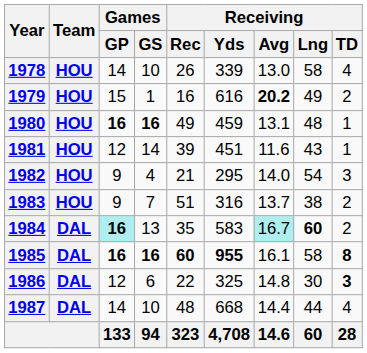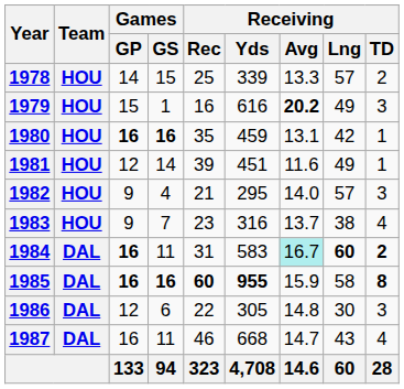1978 | Games / GS: 10 -> 15
1978 | Receiving / Rec: 26 -> 25
1978 | Receiving / Avg: 13.0 -> 13.3
1978 | Receiving / Lng: 58 -> 57
1978 | Receiving / TD: 4 -> 2
1979 | Receiving / TD: 2 -> 3
1980 | Receiving / Rec: 49 -> 35
1980 | Receiving / Lng: 48 -> 42
1981 | Receiving / Lng: 43 -> 49
1982 | Receiving / Lng: 54 -> 57
1983 | Receiving / Rec: 51 -> 23
1983 | Receiving / TD: 2 -> 4
1984 | Games / GP: paleturquoise background -> no background
1984 | Games / GS: 13 -> 11
1984 | Receiving / Rec: 35 -> 31
1984 | Receiving / TD: normal -> bold
1985 | Receiving / Avg: 16.1 -> 15.9
1986 | Receiving / Yds: 325 -> 305
1986 | Receiving / TD: bold -> normal
1987 | Games / GP: 14 -> 16
1987 | Games / GS: 10 -> 11
1987 | Receiving / Rec: 48 -> 46
1987 | Receiving / Avg: 14.4 -> 14.7
1987 | Receiving / Lng: 44 -> 43
